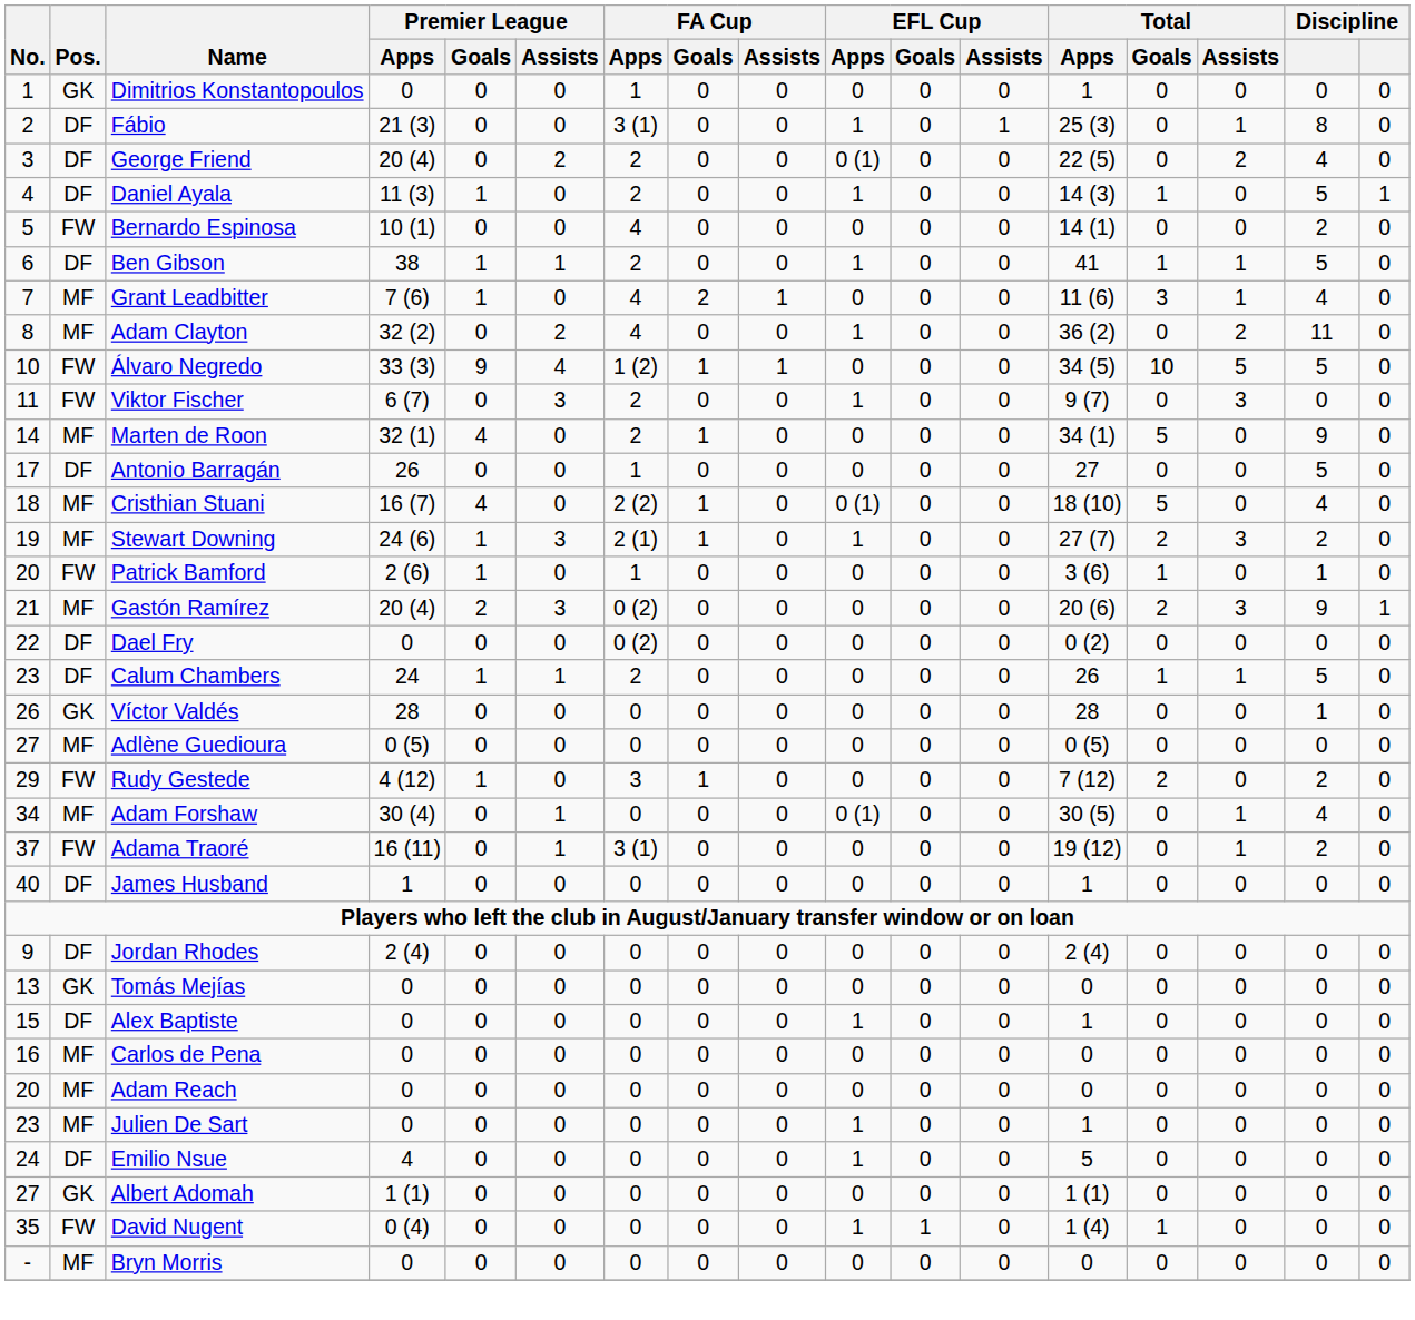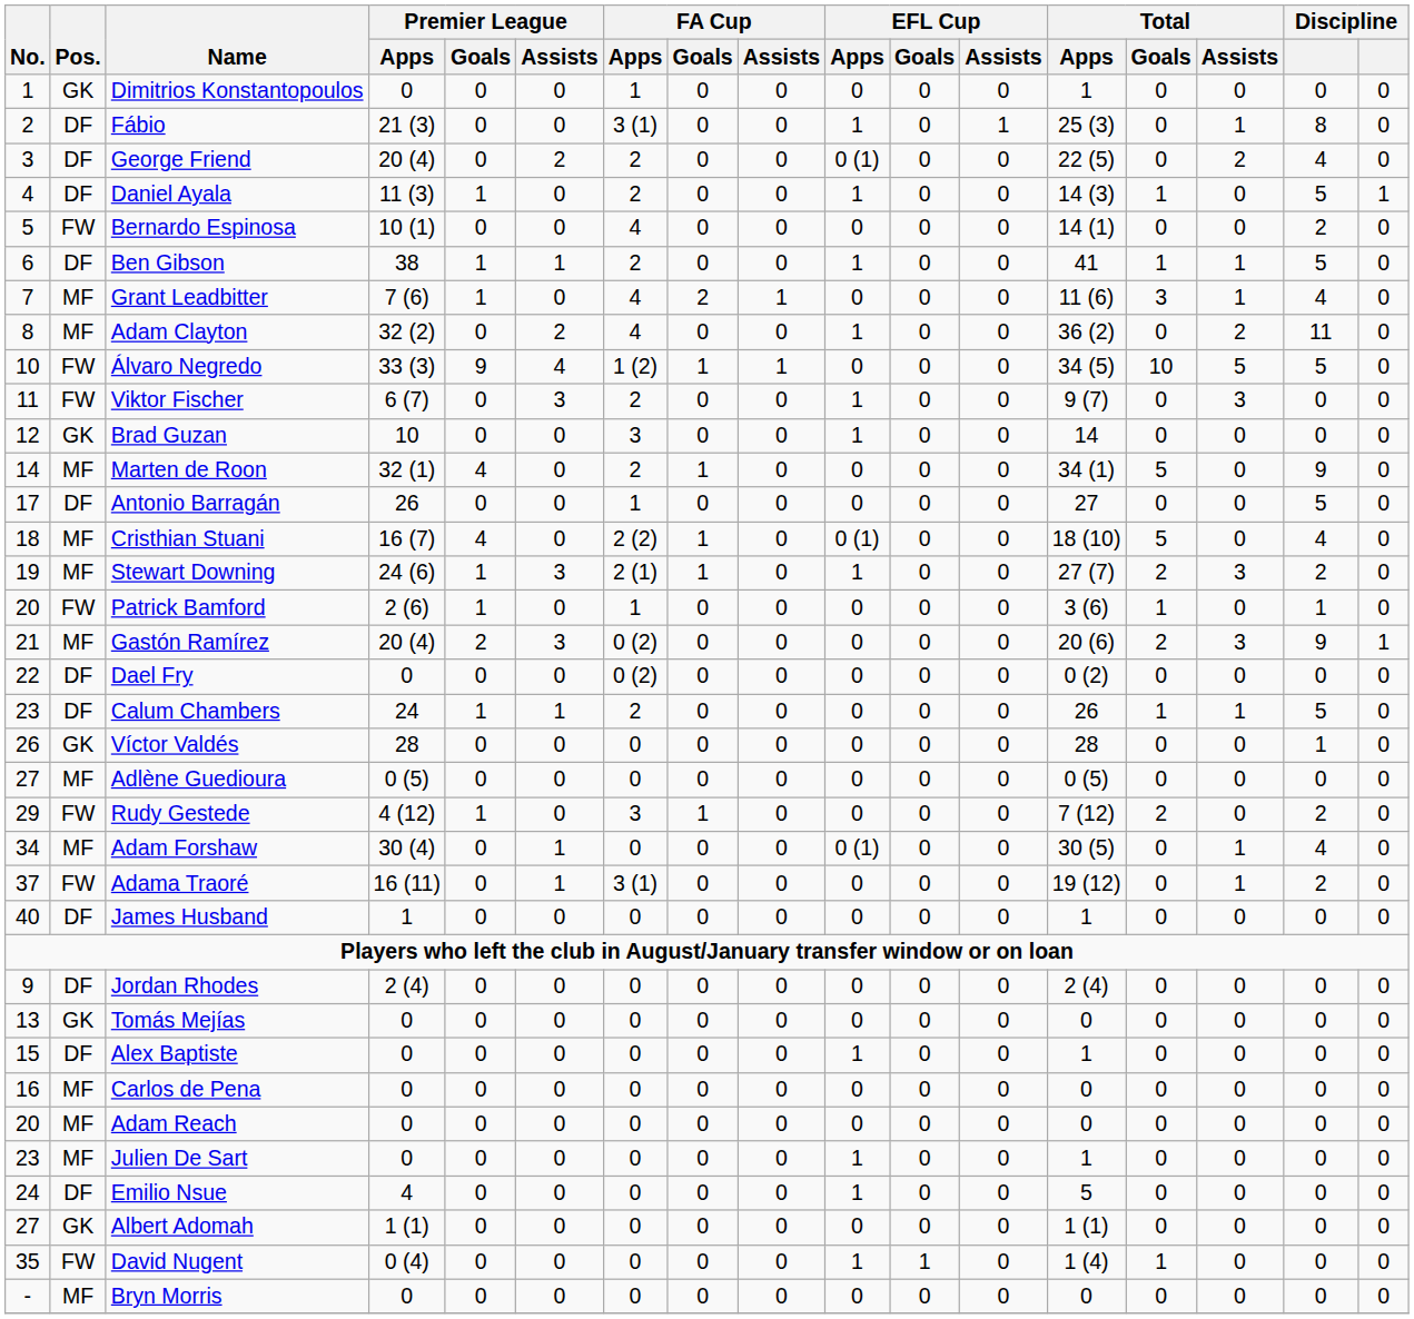+ row: 12 | GK | Brad Guzan | 10 | 0 | 0 | 3 | 0 | 0 | 1 | 0 | 0 | 14 | 0 | 0 | 0 | 0
